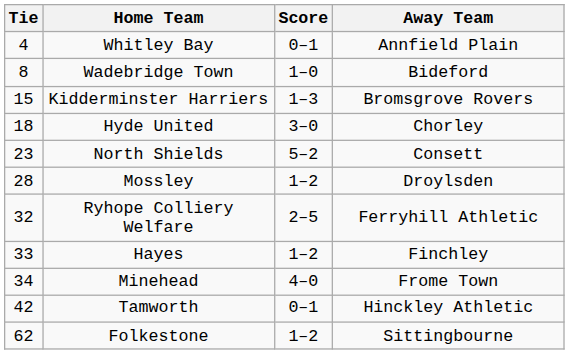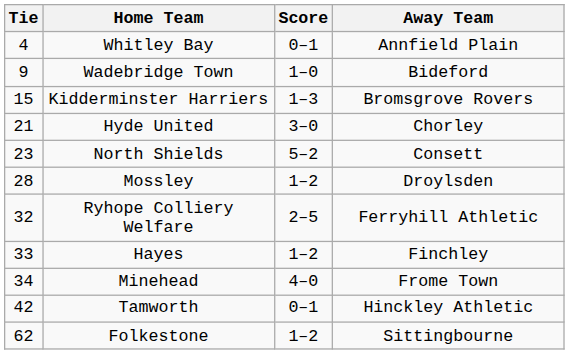Wadebridge Town | Tie: 8 -> 9
Hyde United | Tie: 18 -> 21
